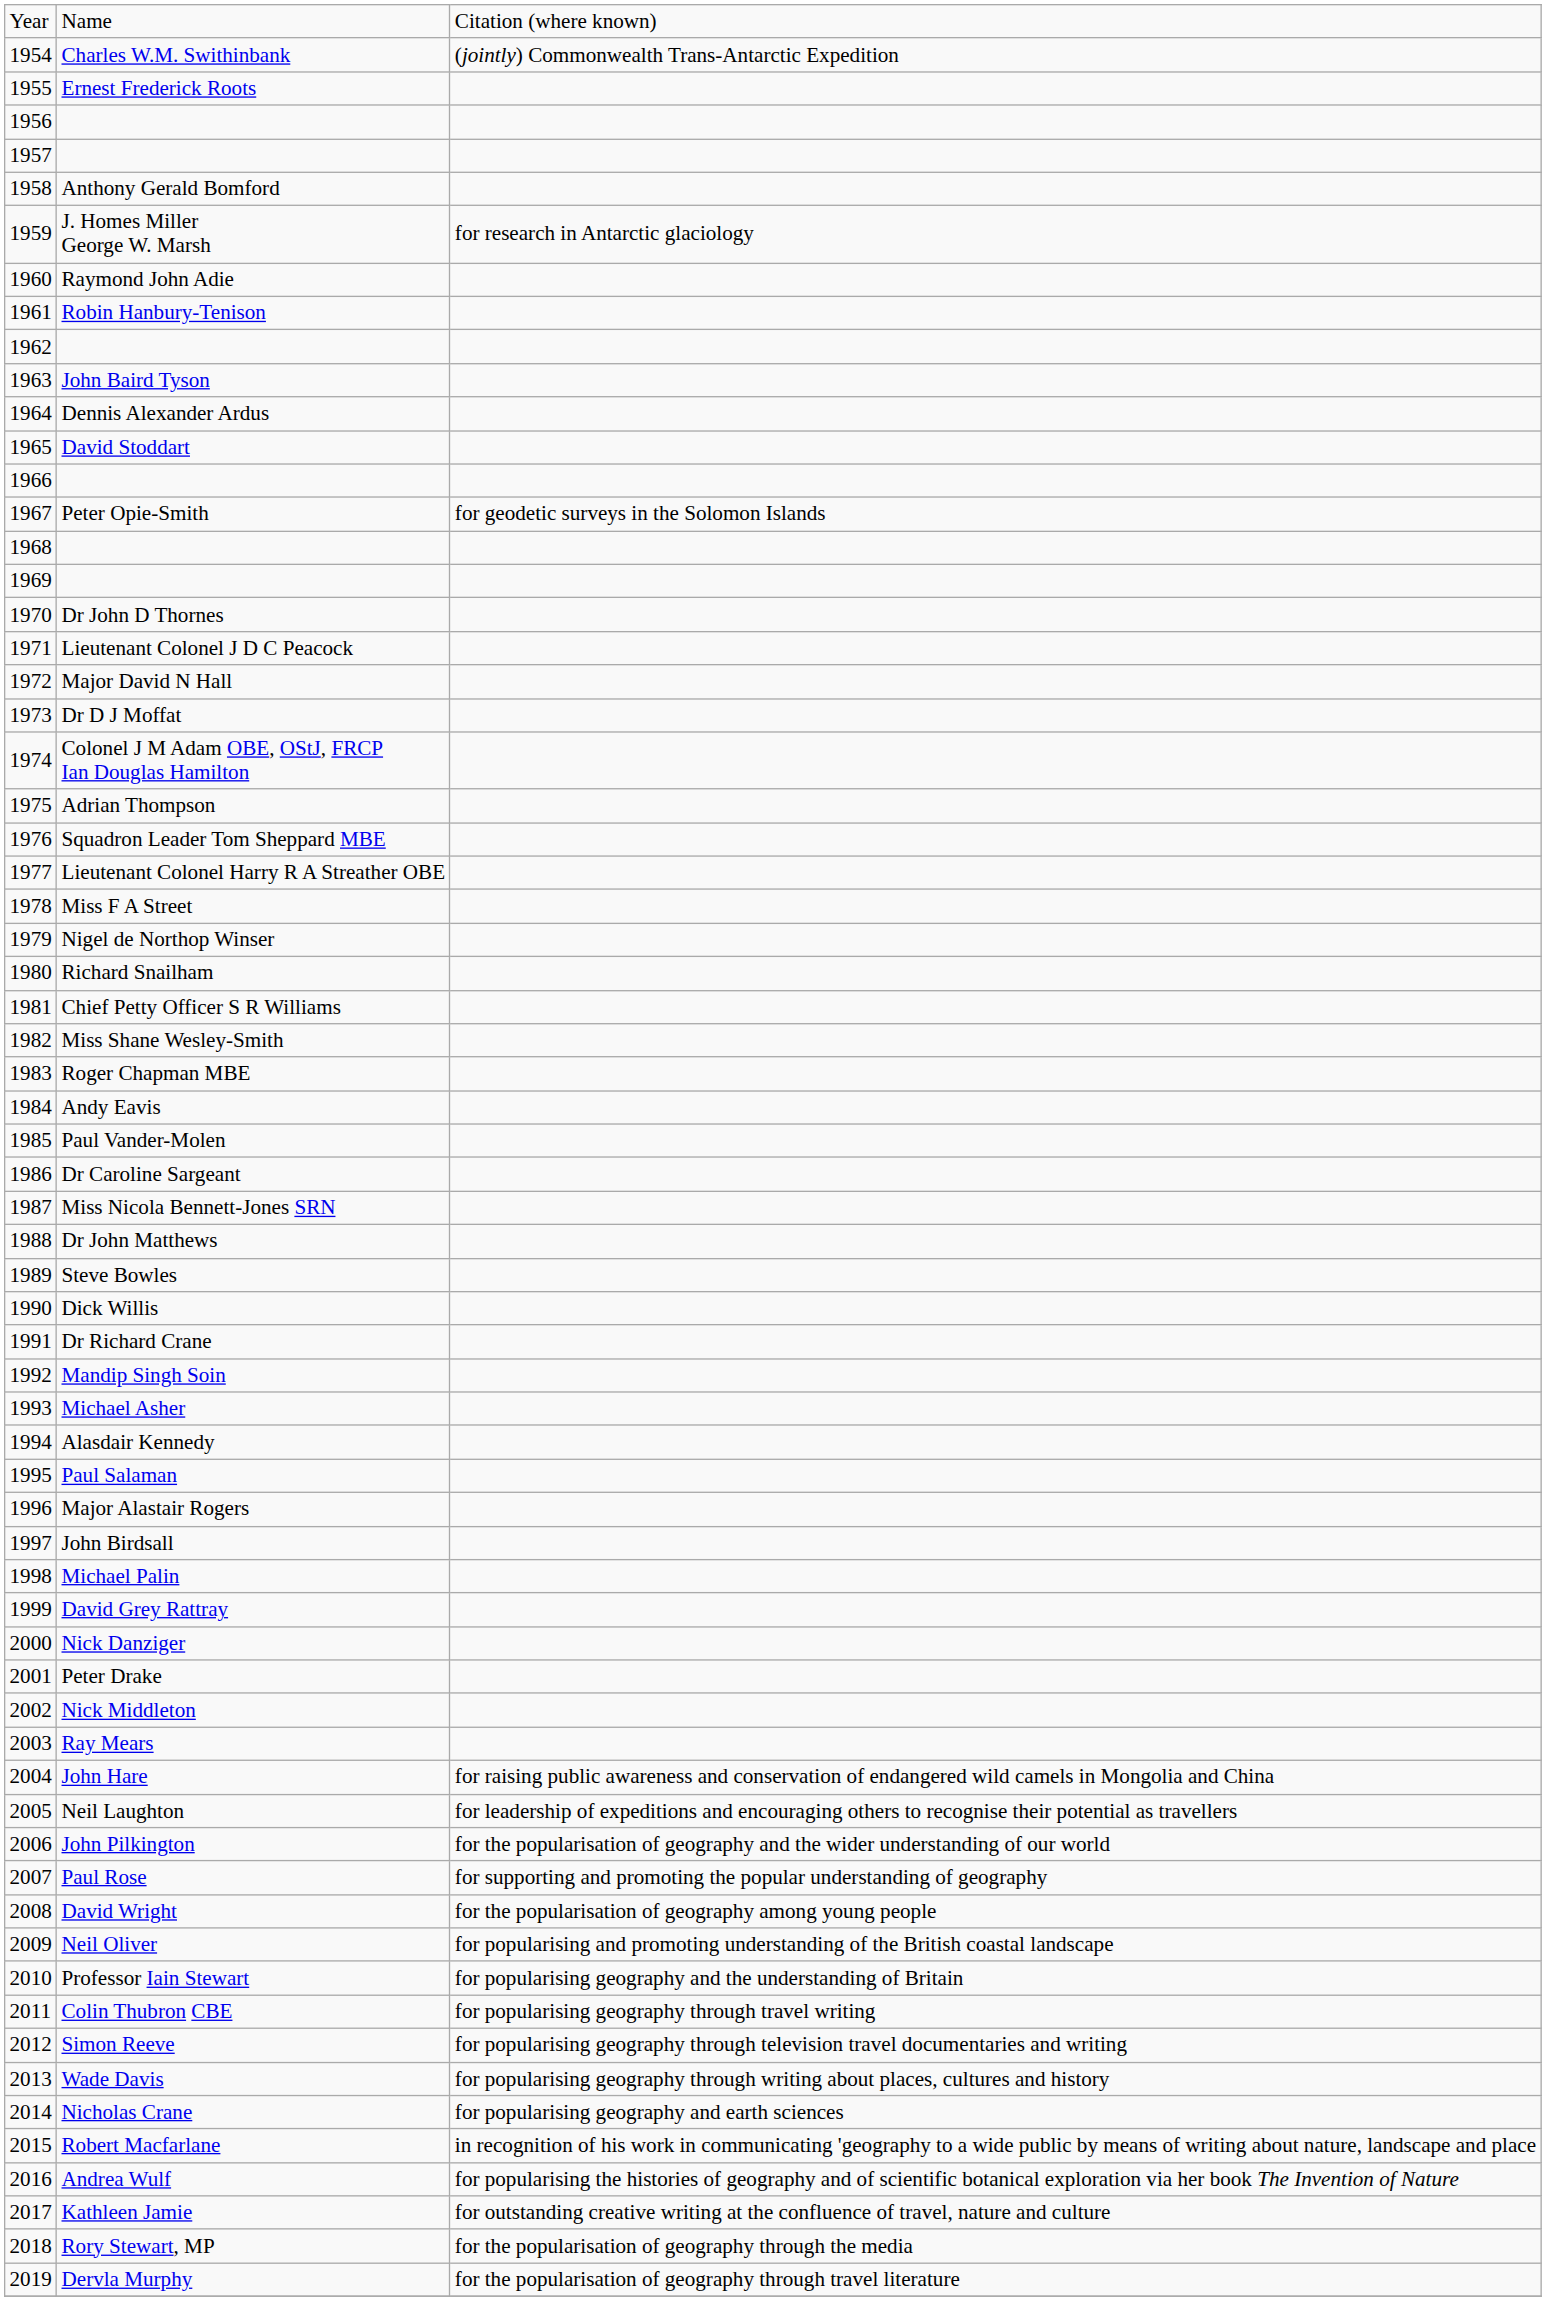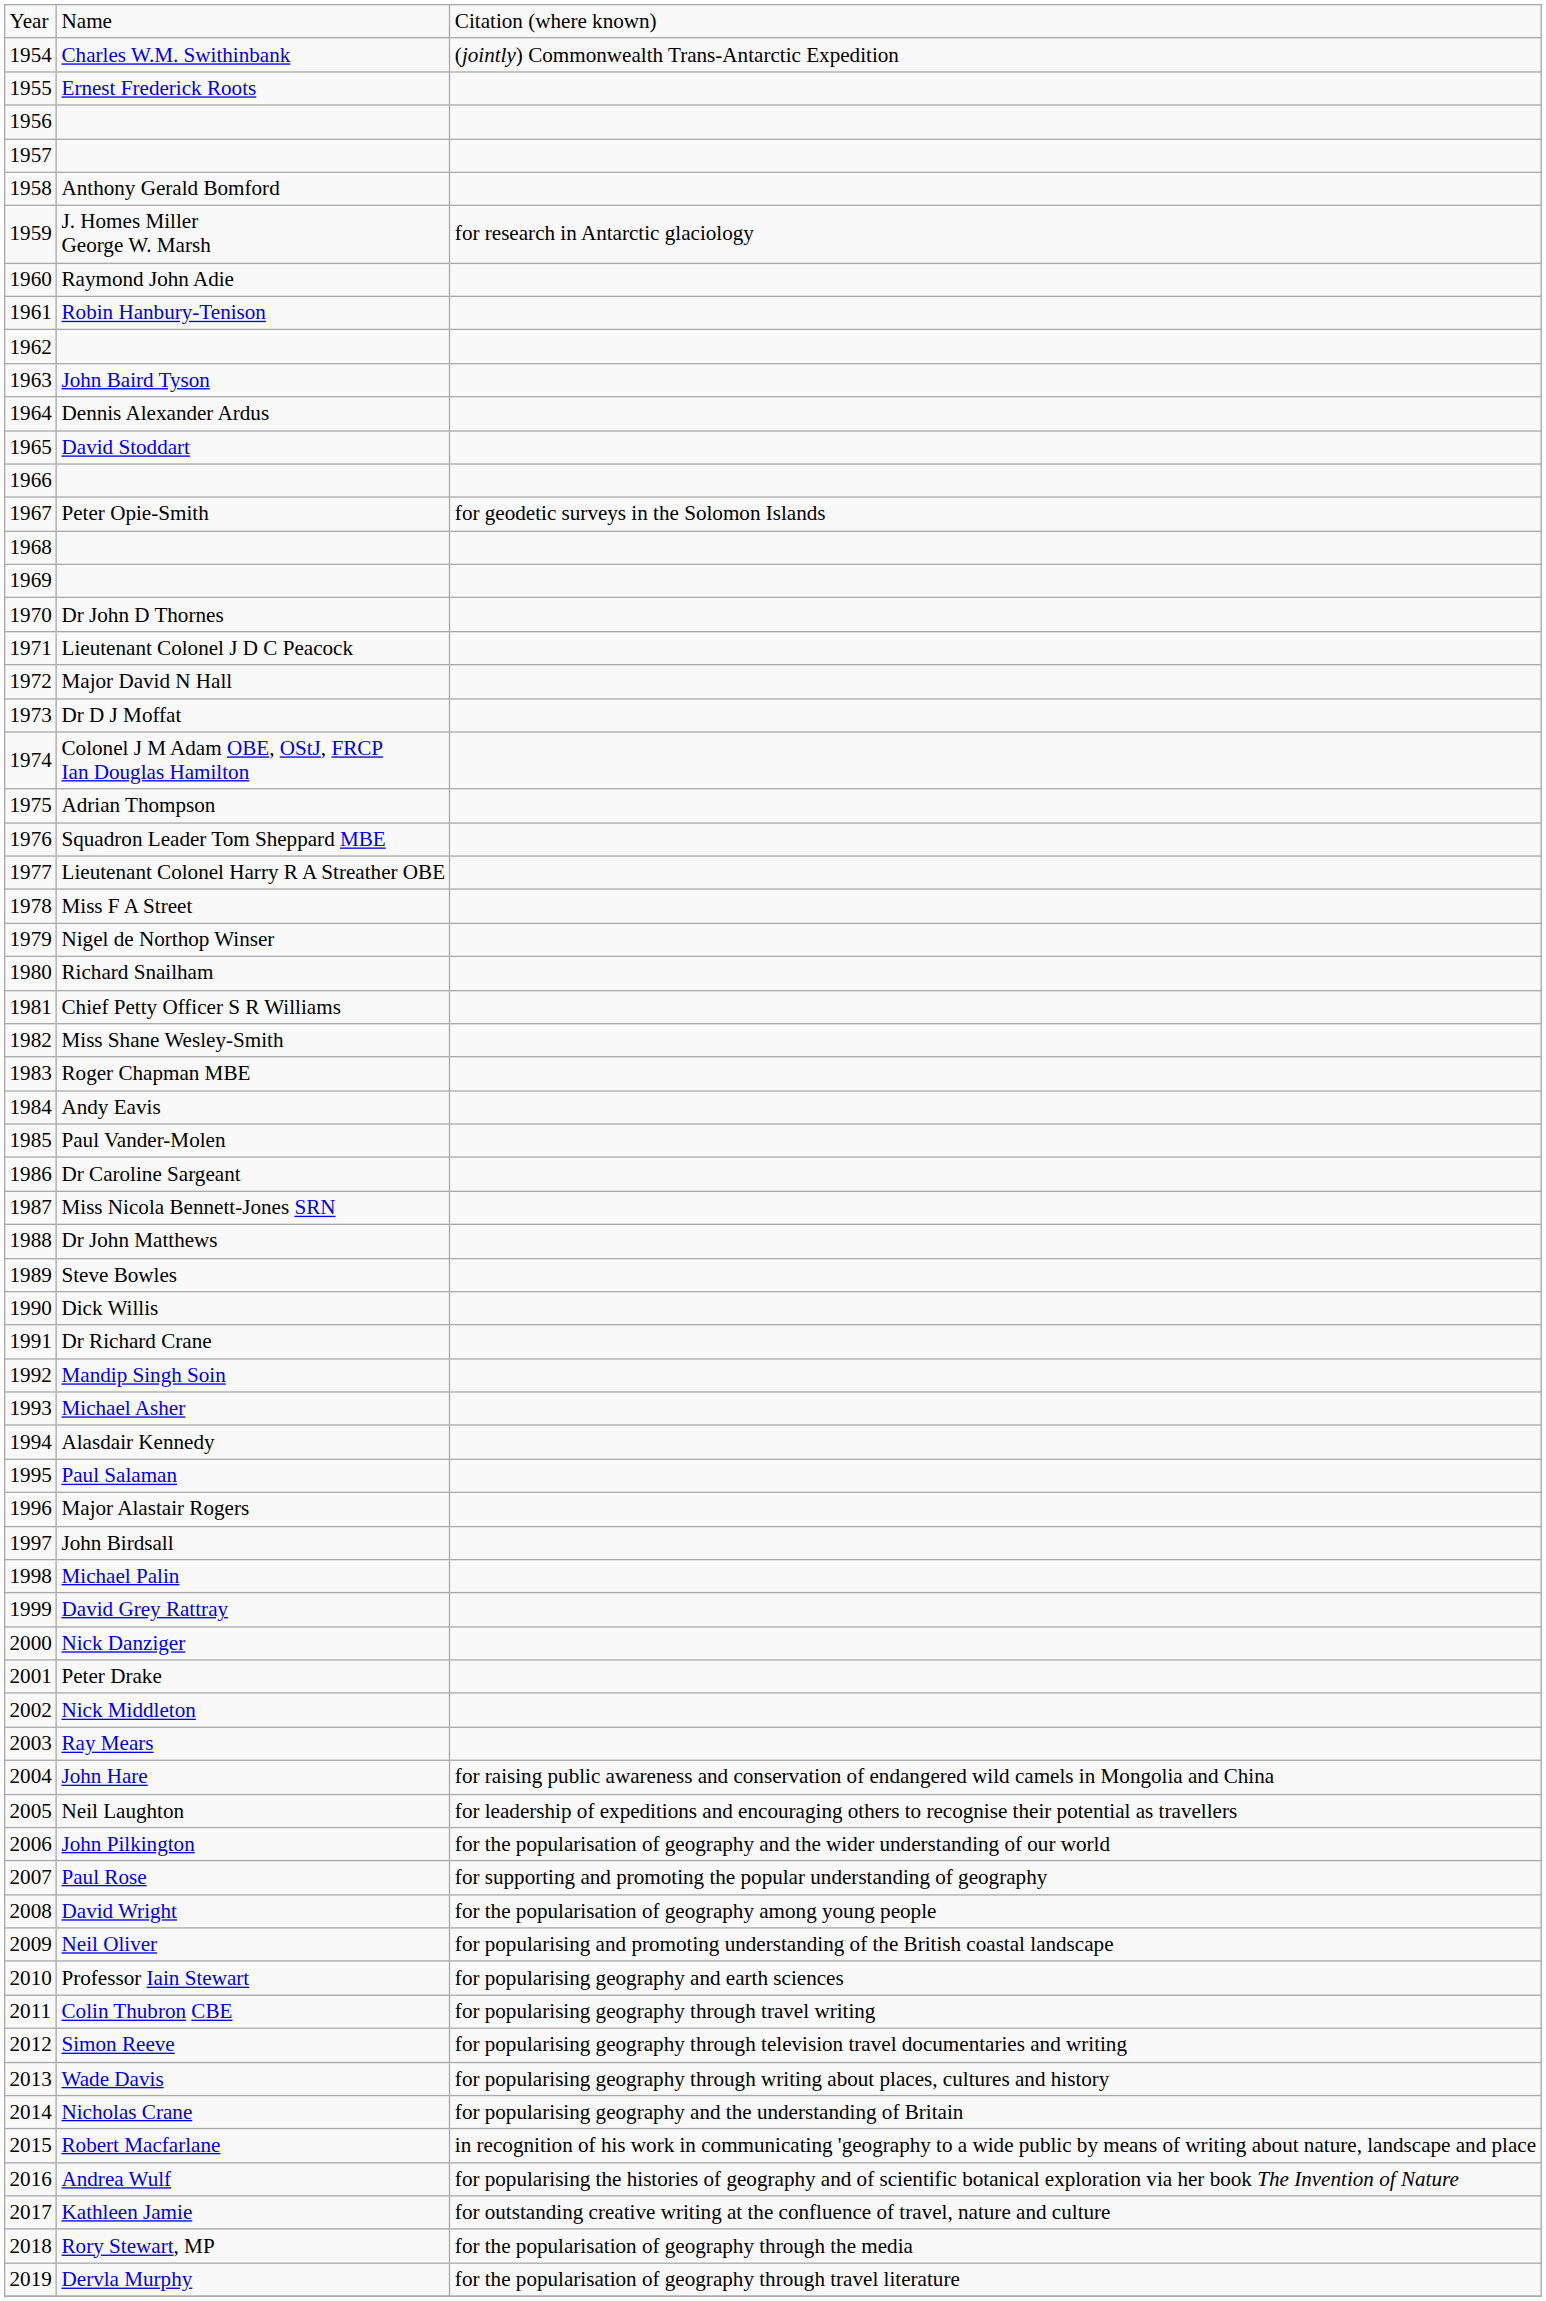Professor Iain Stewart | column 3: for popularising geography and the understanding of Britain -> for popularising geography and earth sciences
Nicholas Crane | column 3: for popularising geography and earth sciences -> for popularising geography and the understanding of Britain
